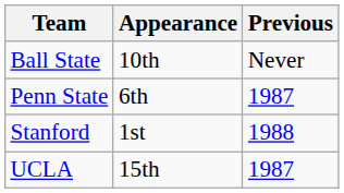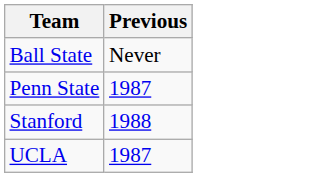- column: Appearance | 10th | 6th | 1st | 15th
